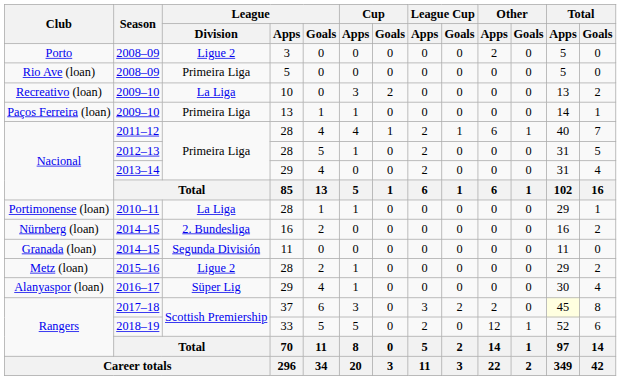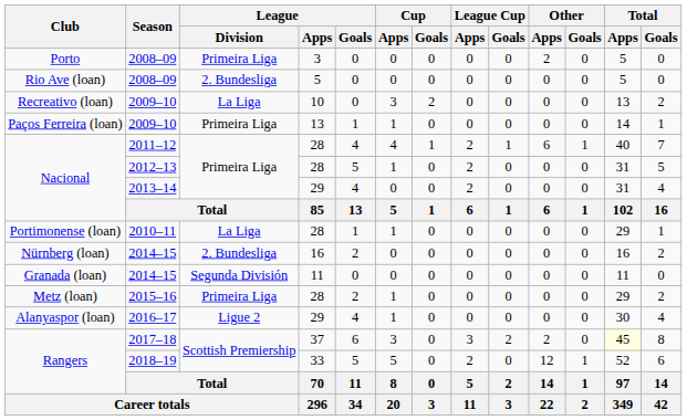Porto | League / Division: Ligue 2 -> Primeira Liga
Rio Ave (loan) | League / Division: Primeira Liga -> 2. Bundesliga
Metz (loan) | League / Division: Ligue 2 -> Primeira Liga
Alanyaspor (loan) | League / Division: Süper Lig -> Ligue 2
